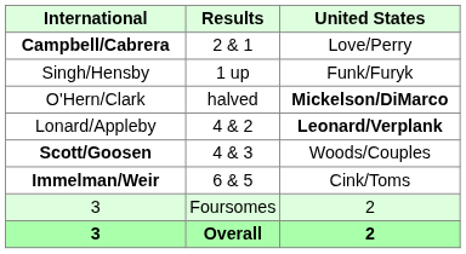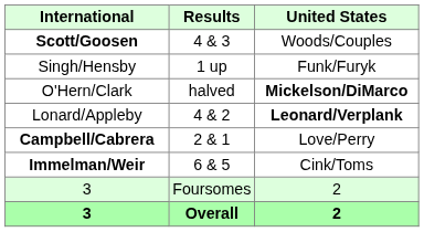rows swapped: Scott/Goosen <-> Campbell/Cabrera
